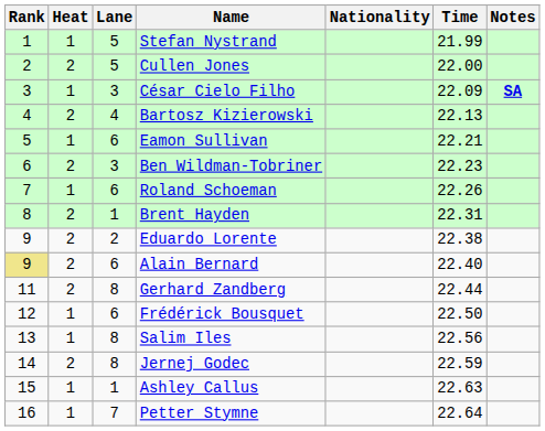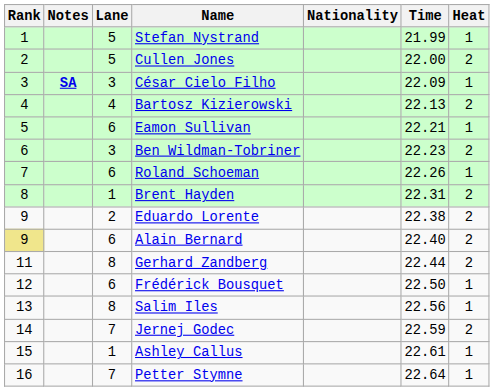columns swapped: Heat <-> Notes
Jernej Godec | Lane: 8 -> 7
Ashley Callus | Time: 22.63 -> 22.61
